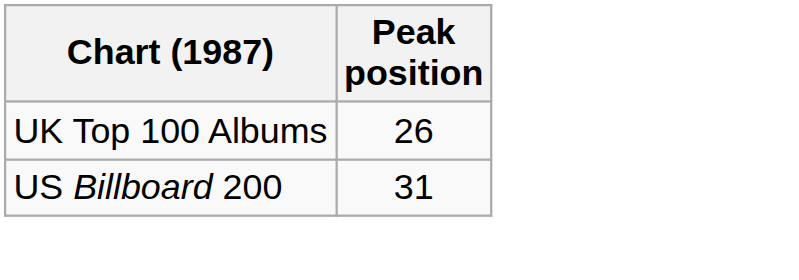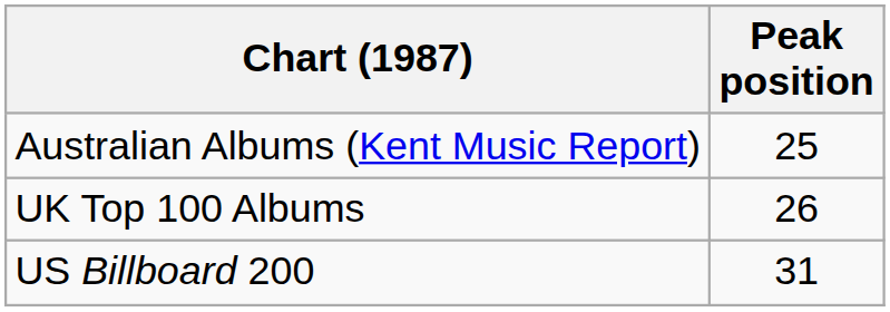+ row: Australian Albums (Kent Music Report) | 25
